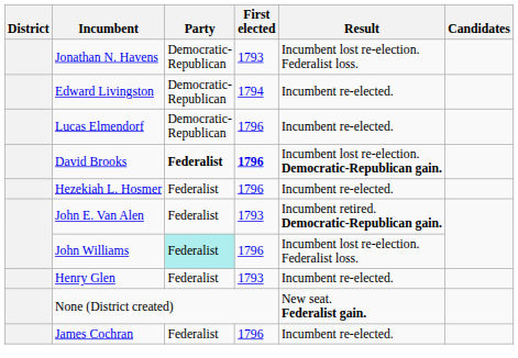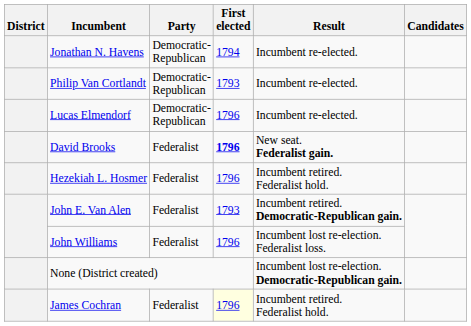Jonathan N. Havens | First elected: 1793 -> 1794
Jonathan N. Havens | Result: Incumbent lost re-election. Federalist loss. -> Incumbent re-elected.
- row: Edward Livingston | Democratic- Republican | 1794 | Incumbent re-elected.
+ row: Philip Van Cortlandt | Democratic- Republican | 1793 | Incumbent re-elected.
David Brooks | Party: bold -> normal
David Brooks | Result: Incumbent lost re-election. Democratic-Republican gain. -> New seat. Federalist gain.
Hezekiah L. Hosmer | Result: Incumbent re-elected. -> Incumbent retired. Federalist hold.
John Williams | Party: paleturquoise background -> no background
- row: Henry Glen | Federalist | 1793 | Incumbent re-elected.
None (District created) | Result: New seat. Federalist gain. -> Incumbent lost re-election. Democratic-Republican gain.
James Cochran | First elected: no background -> lightyellow background
James Cochran | Result: Incumbent re-elected. -> Incumbent retired. Federalist hold.
